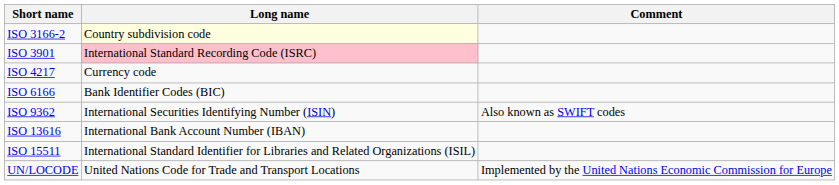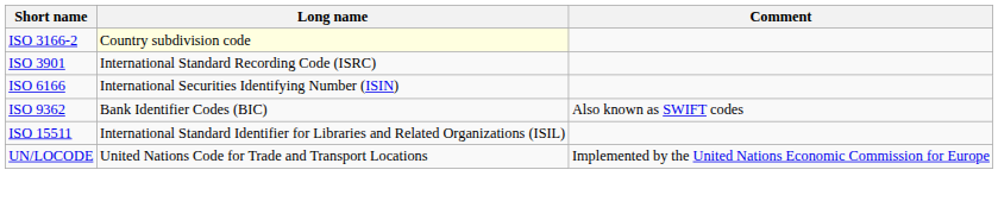ISO 3901 | Long name: pink background -> no background
- row: ISO 4217 | Currency code
ISO 6166 | Long name: Bank Identifier Codes (BIC) -> International Securities Identifying Number (ISIN)
ISO 9362 | Long name: International Securities Identifying Number (ISIN) -> Bank Identifier Codes (BIC)
- row: ISO 13616 | International Bank Account Number (IBAN)
